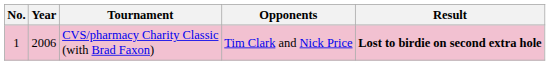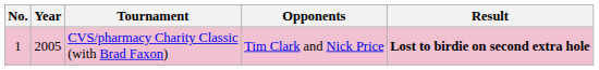CVS/pharmacy Charity Classic (with Brad Faxon) | Year: 2006 -> 2005
